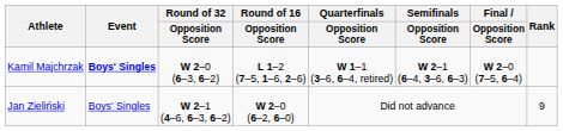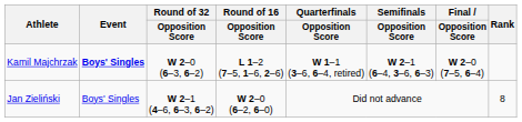Jan Zieliński | Rank: 9 -> 8
